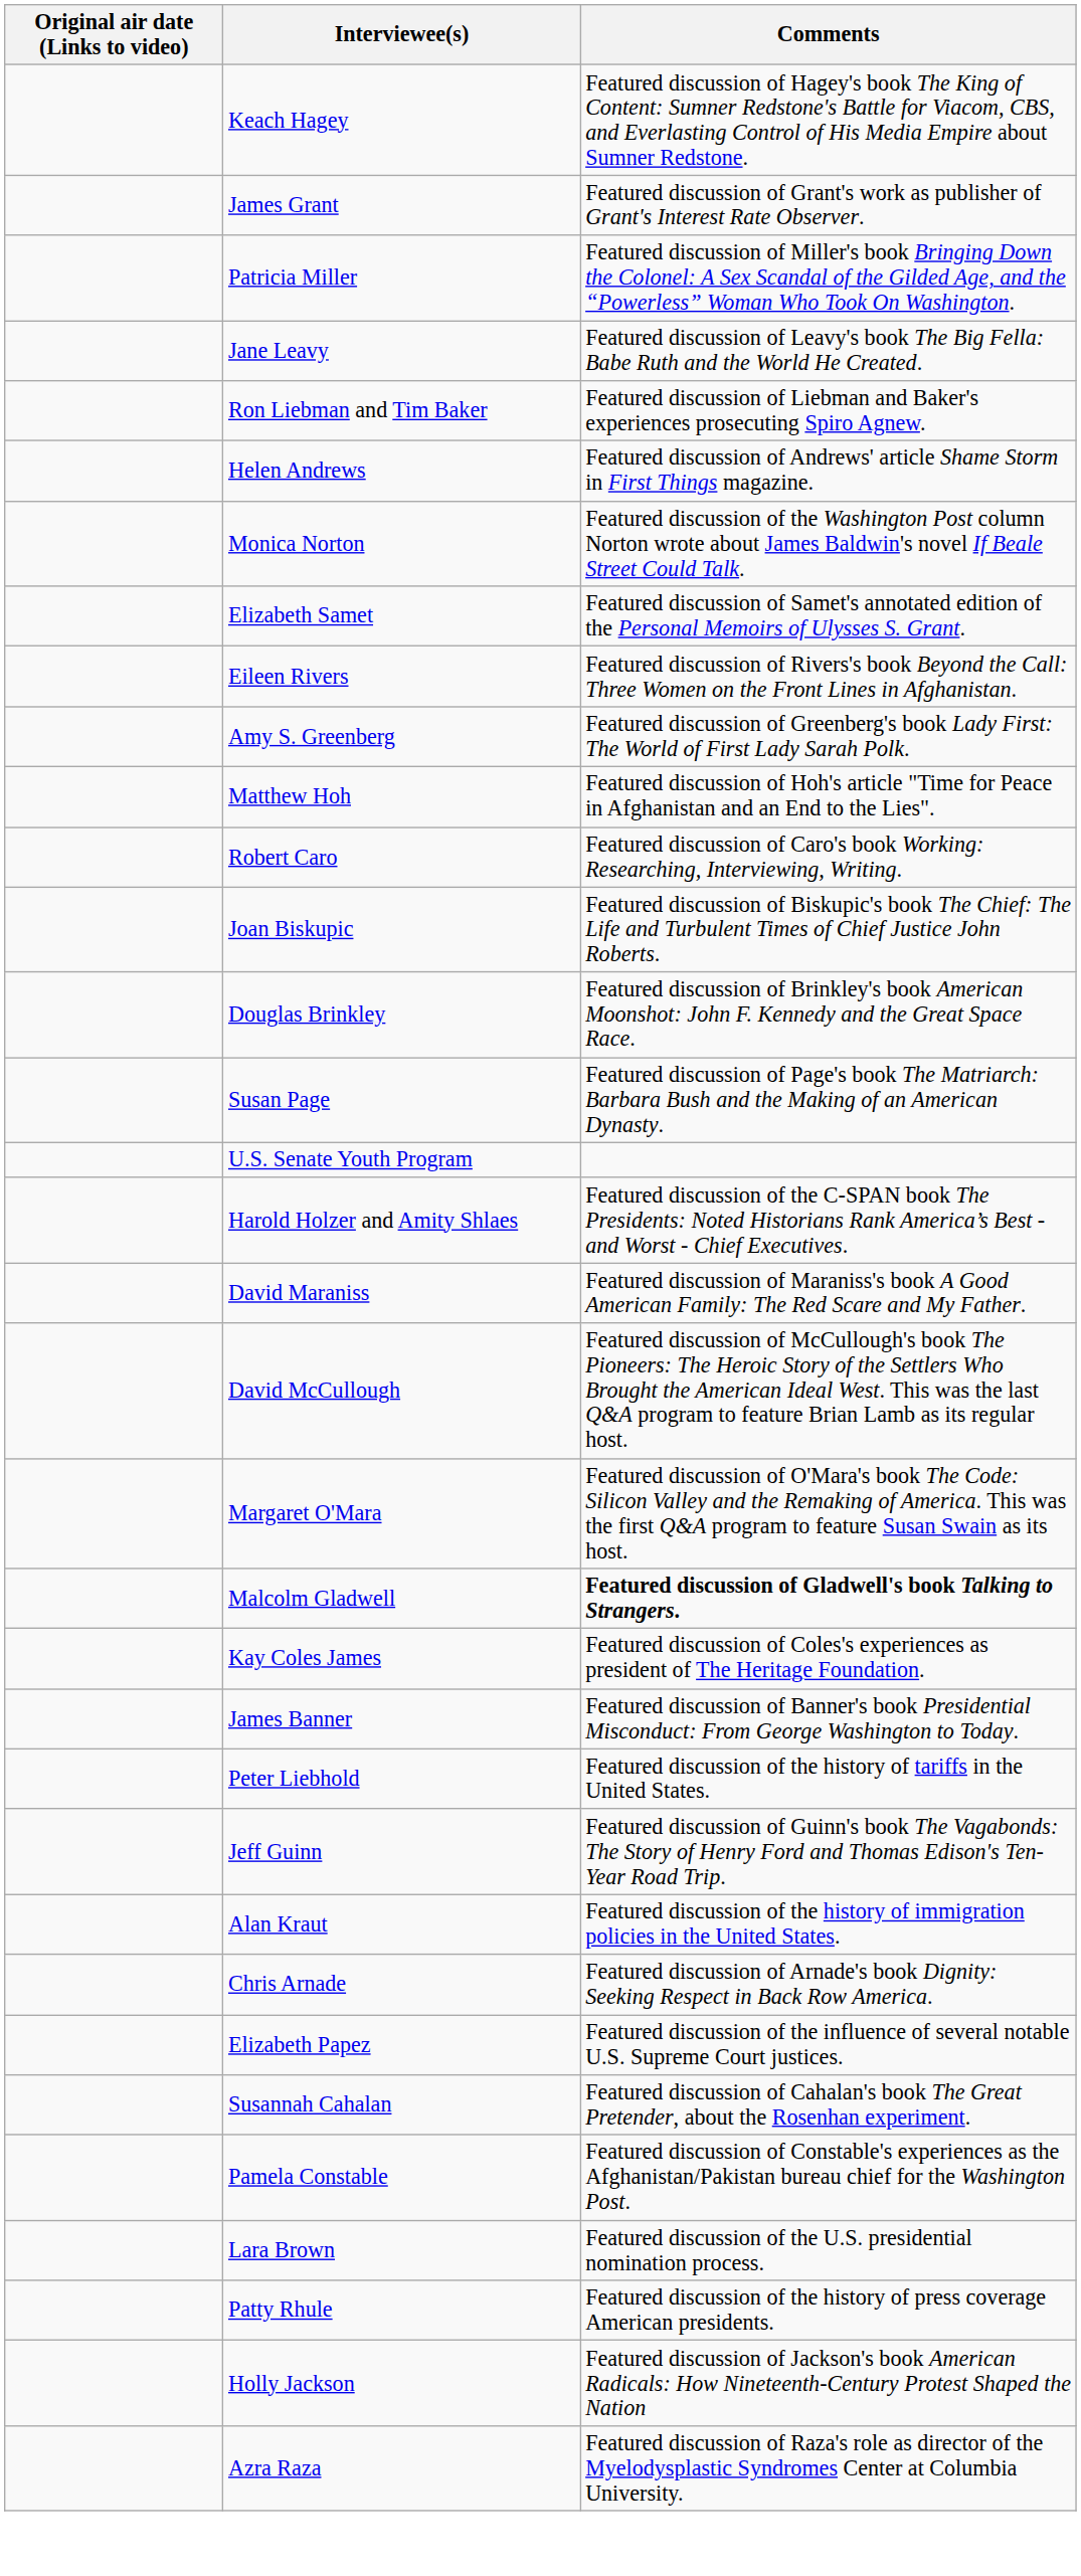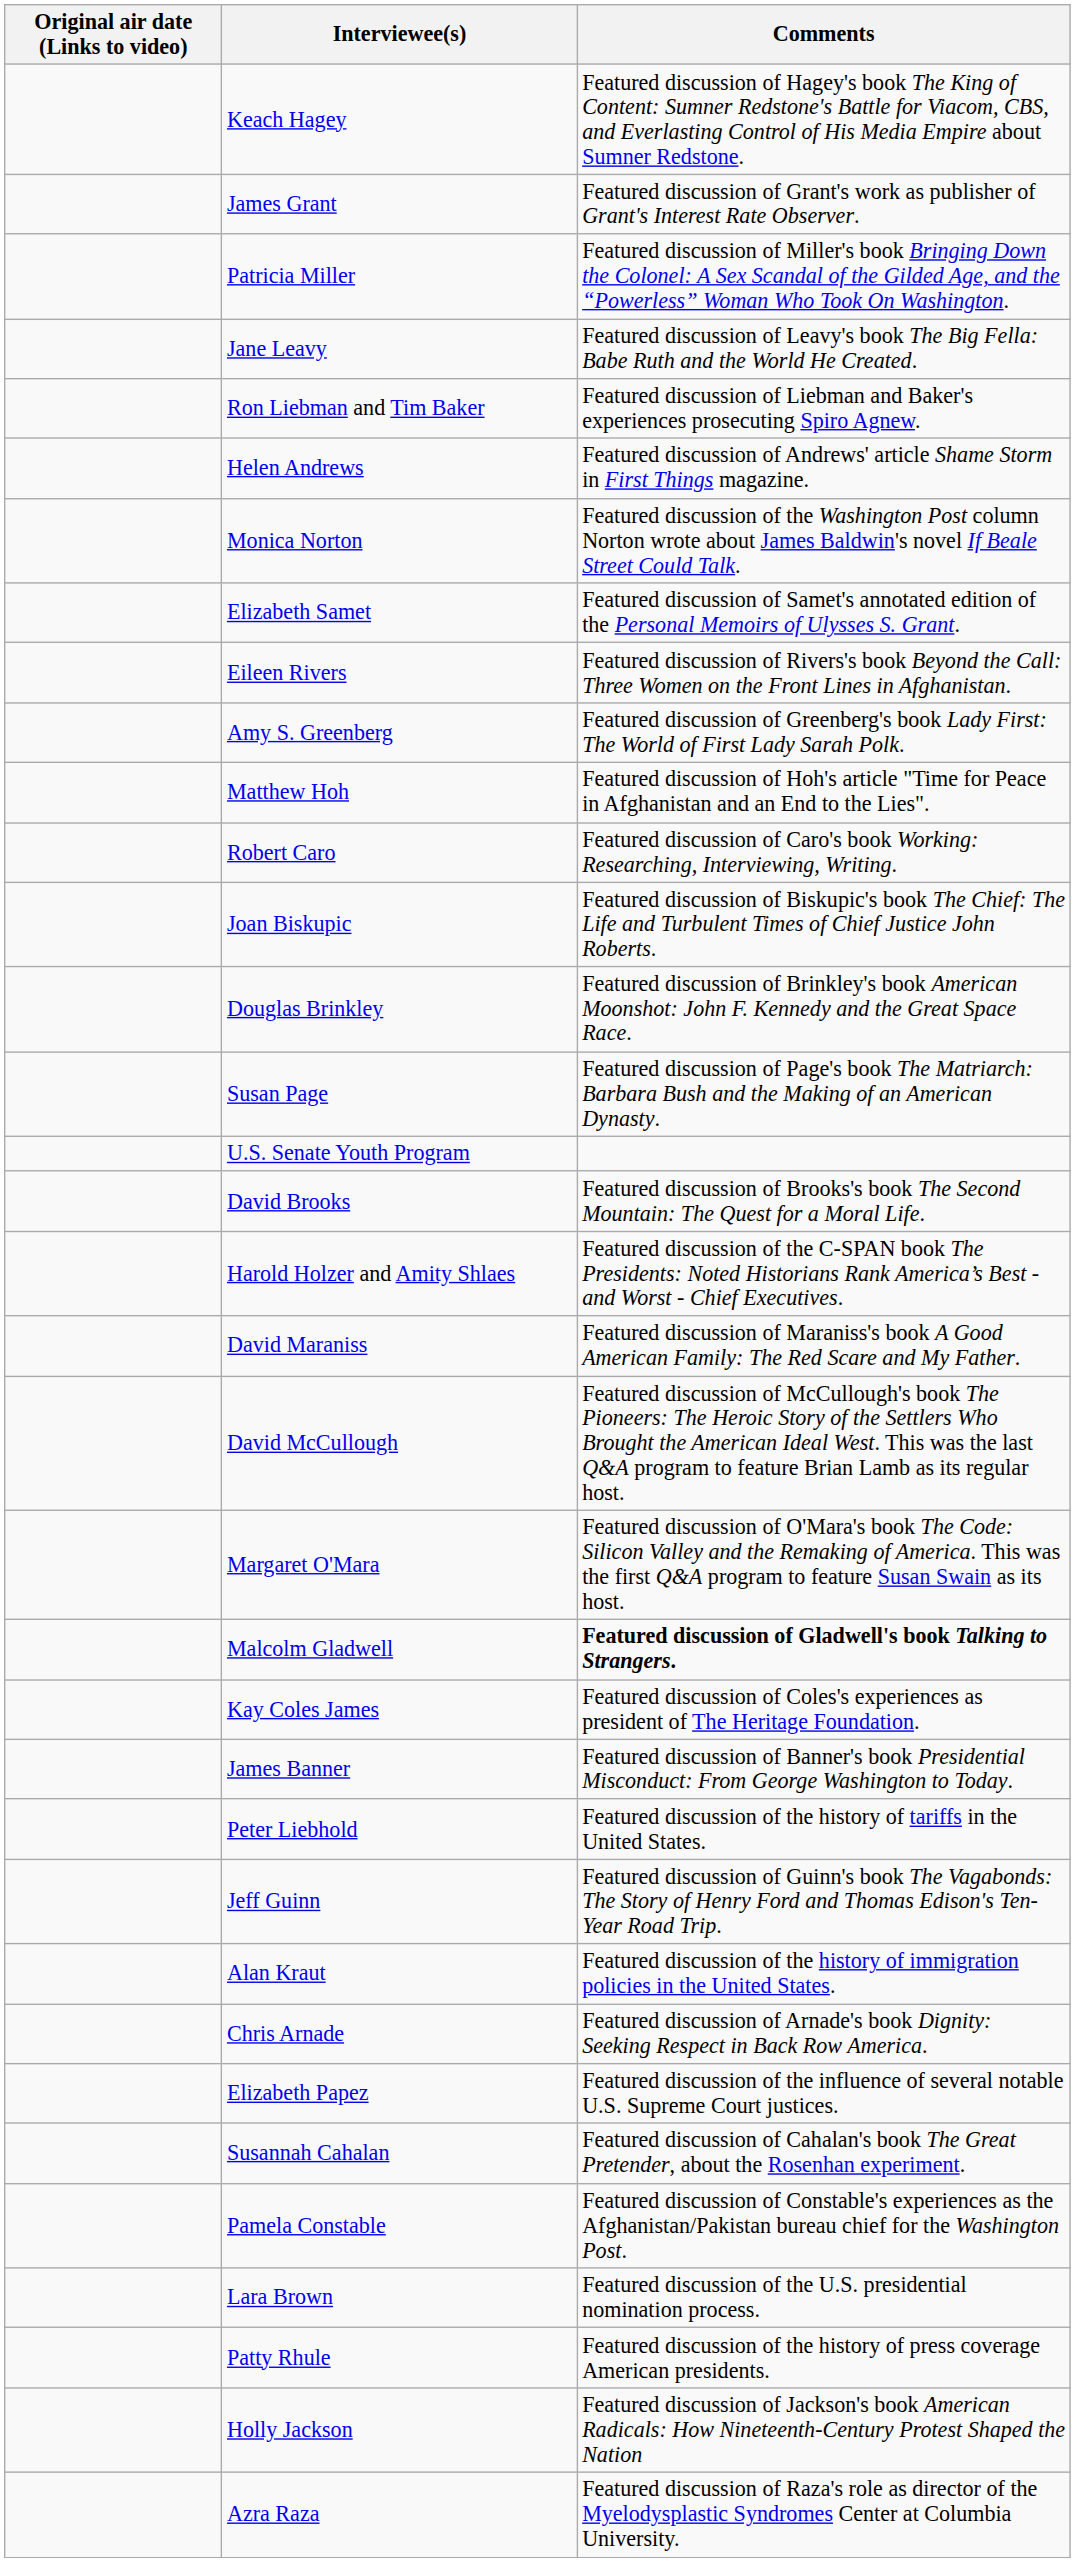+ row: David Brooks | Featured discussion of Brooks's book The Second Mountain: The Quest for a Moral Life.
